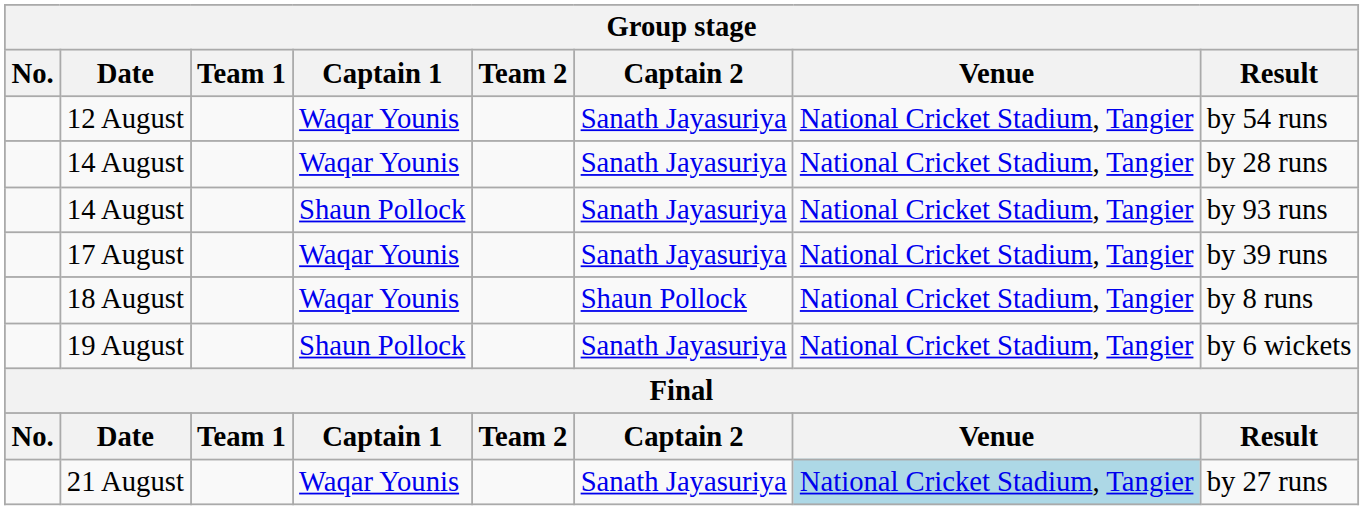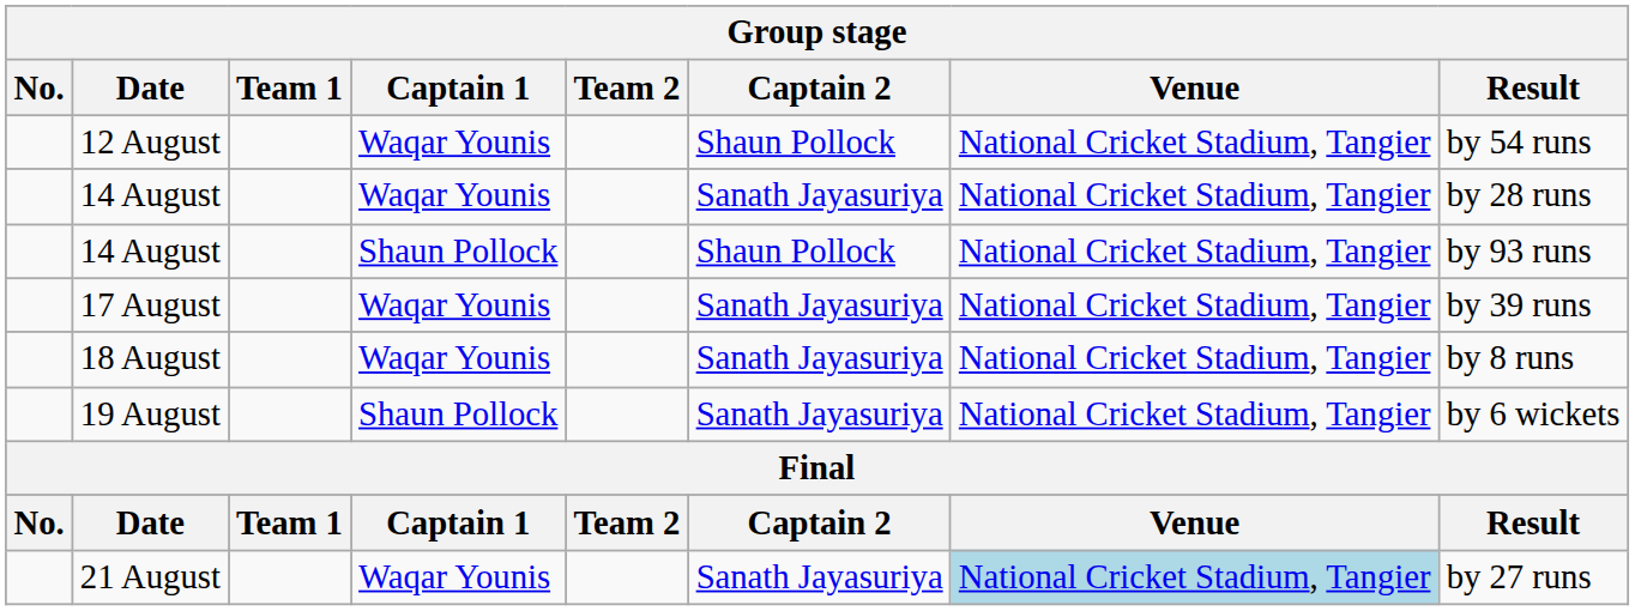12 August | Captain 2: Sanath Jayasuriya -> Shaun Pollock
14 August / Shaun Pollock | Captain 2: Sanath Jayasuriya -> Shaun Pollock
18 August | Captain 2: Shaun Pollock -> Sanath Jayasuriya
